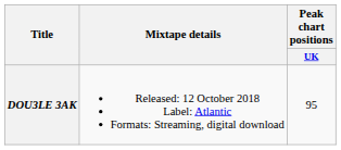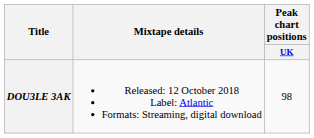DOU3LE 3AK | Peak chart positions / UK: 95 -> 98
